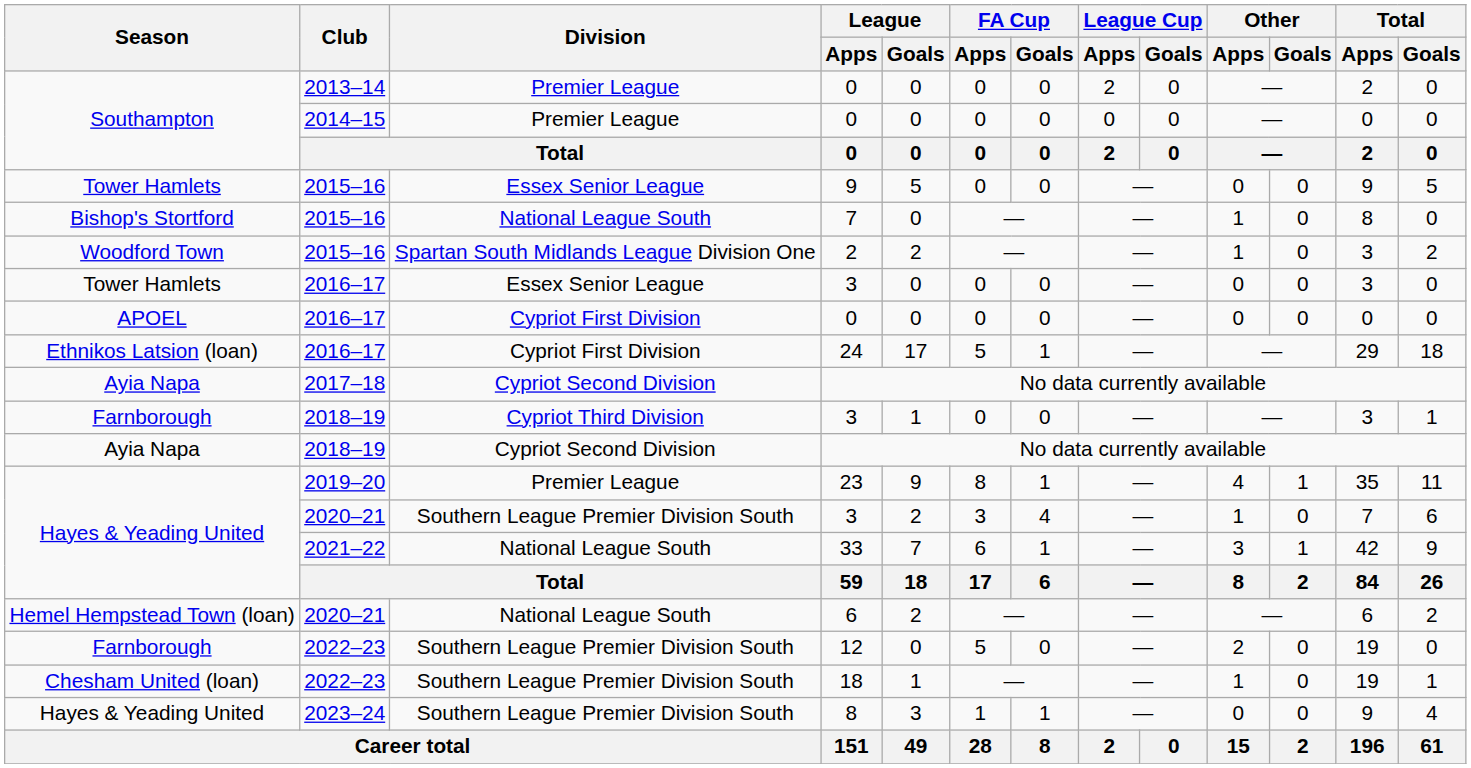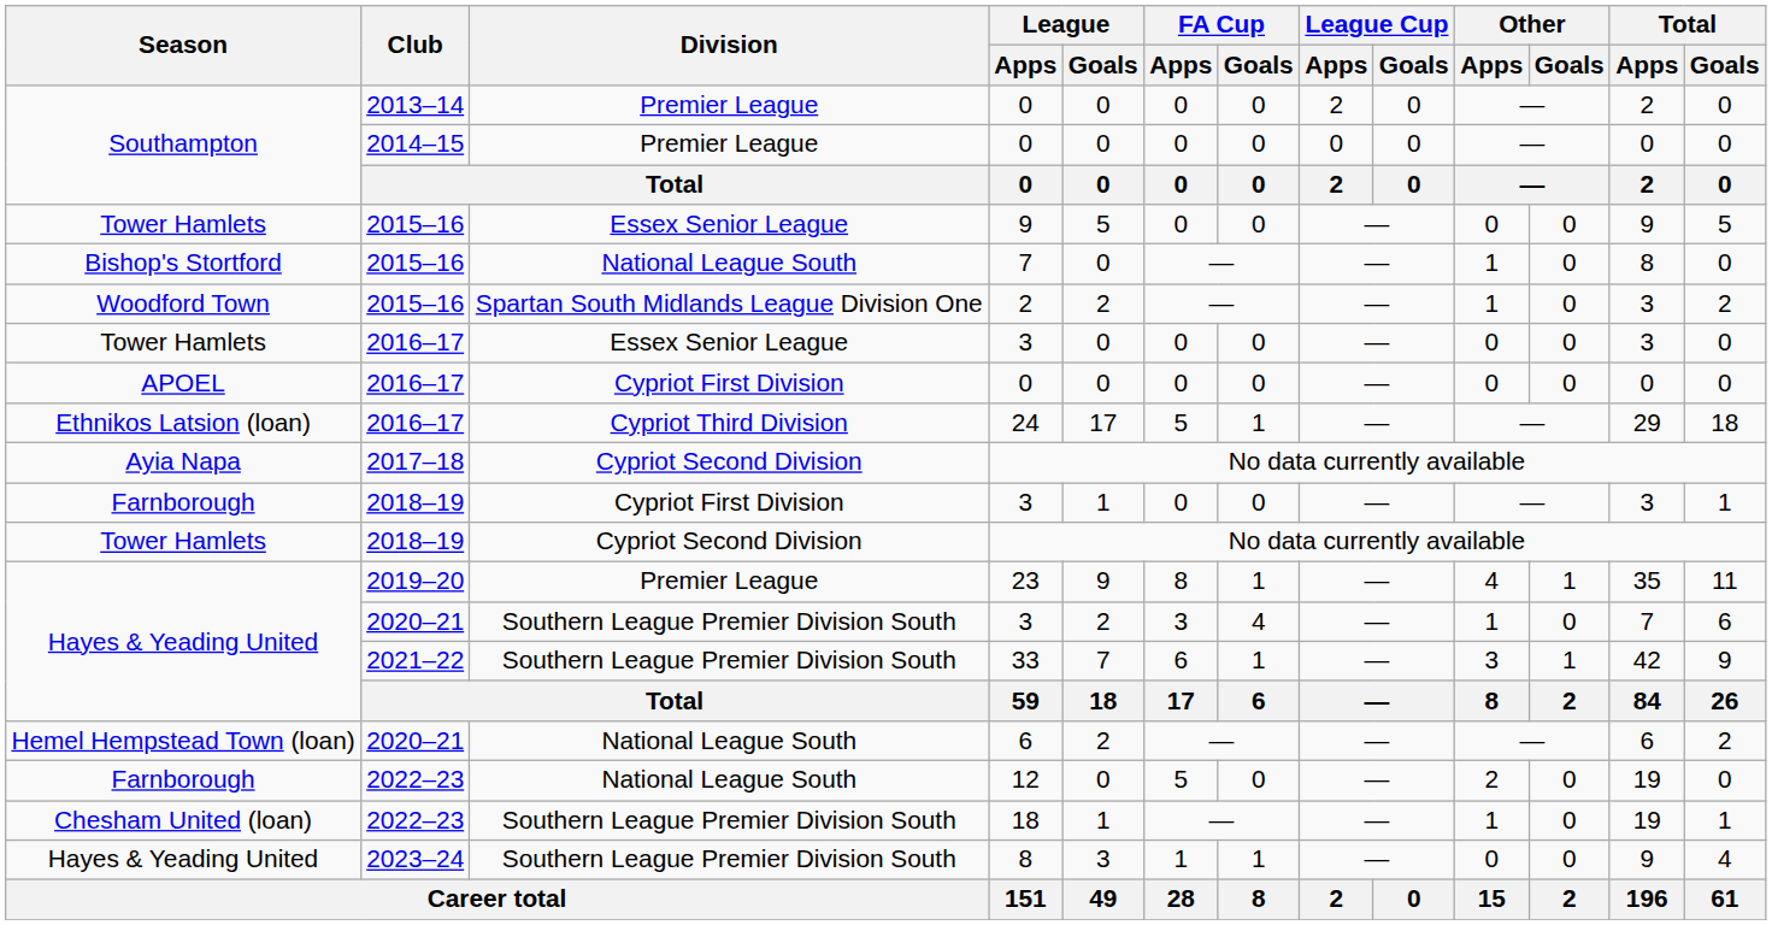24 | Division: Cypriot First Division -> Cypriot Third Division
2018–19 / 3 | Division: Cypriot Third Division -> Cypriot First Division
2018–19 / No data currently available | Season: Ayia Napa -> Tower Hamlets
33 | Division: National League South -> Southern League Premier Division South
12 | Division: Southern League Premier Division South -> National League South
